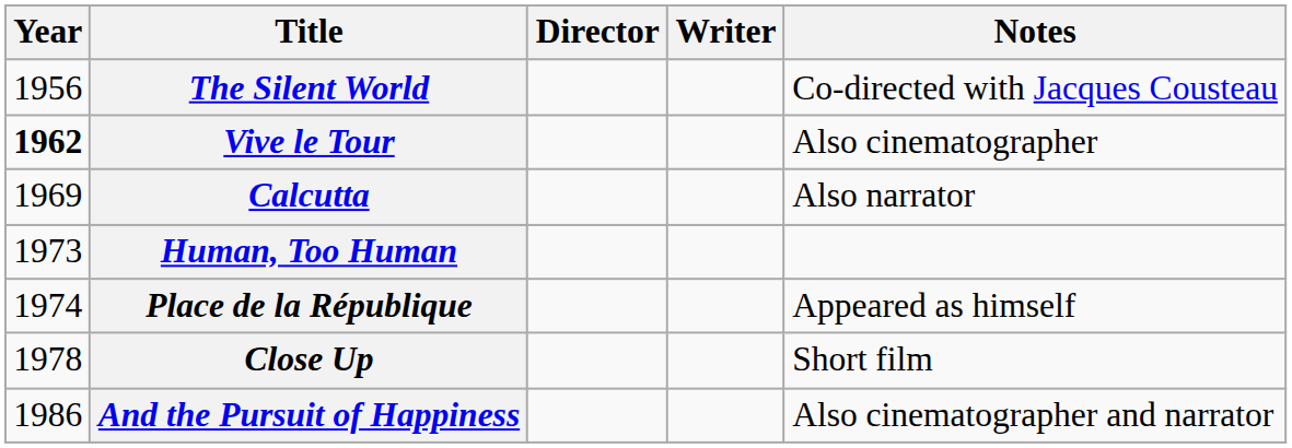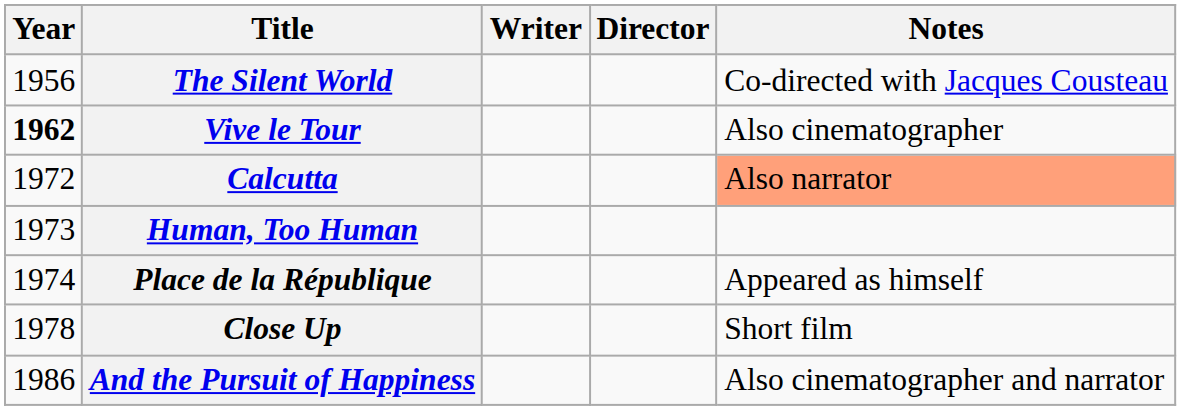columns swapped: Director <-> Writer
Calcutta | Year: 1969 -> 1972
Calcutta | Notes: no background -> lightsalmon background
